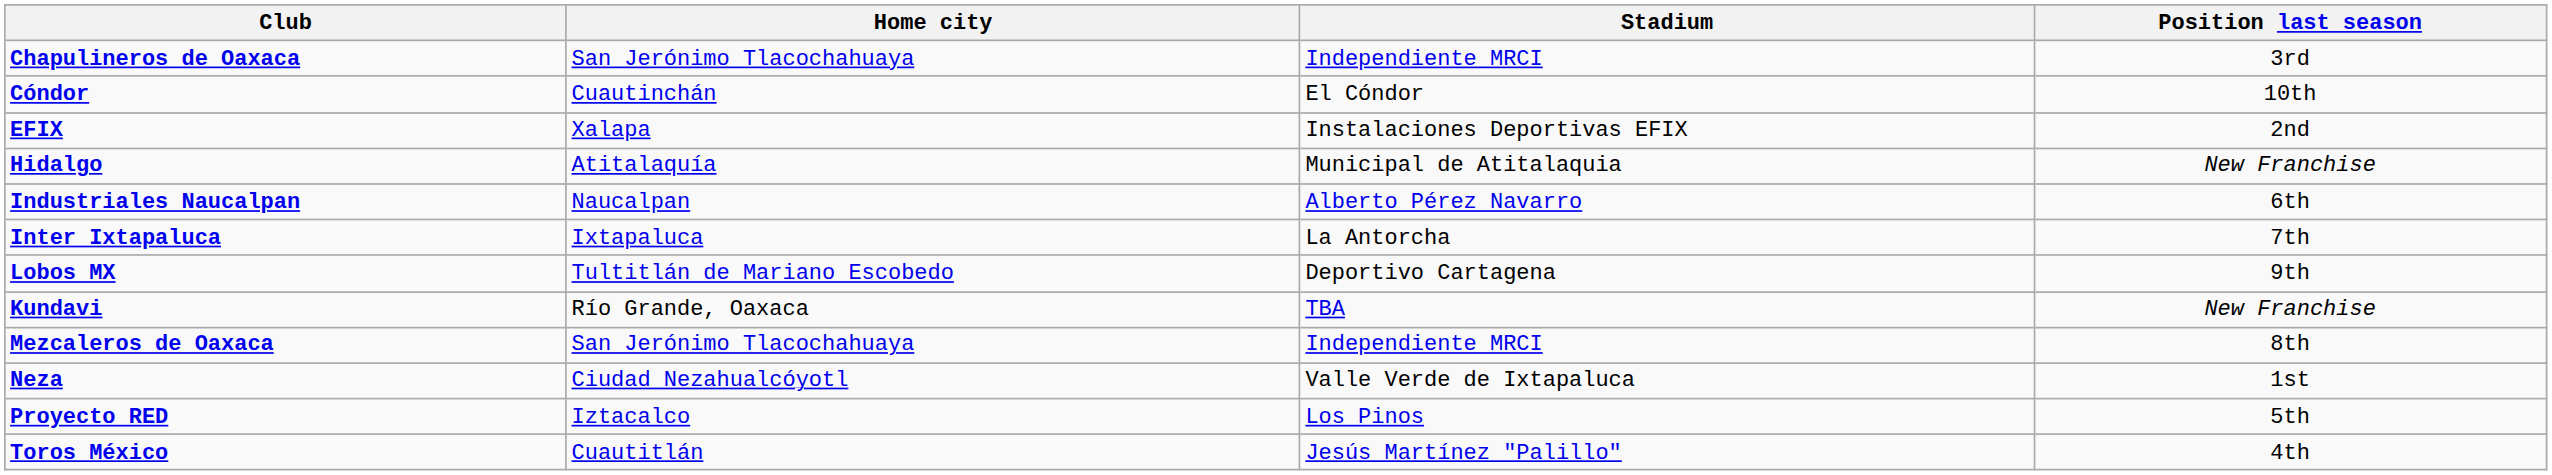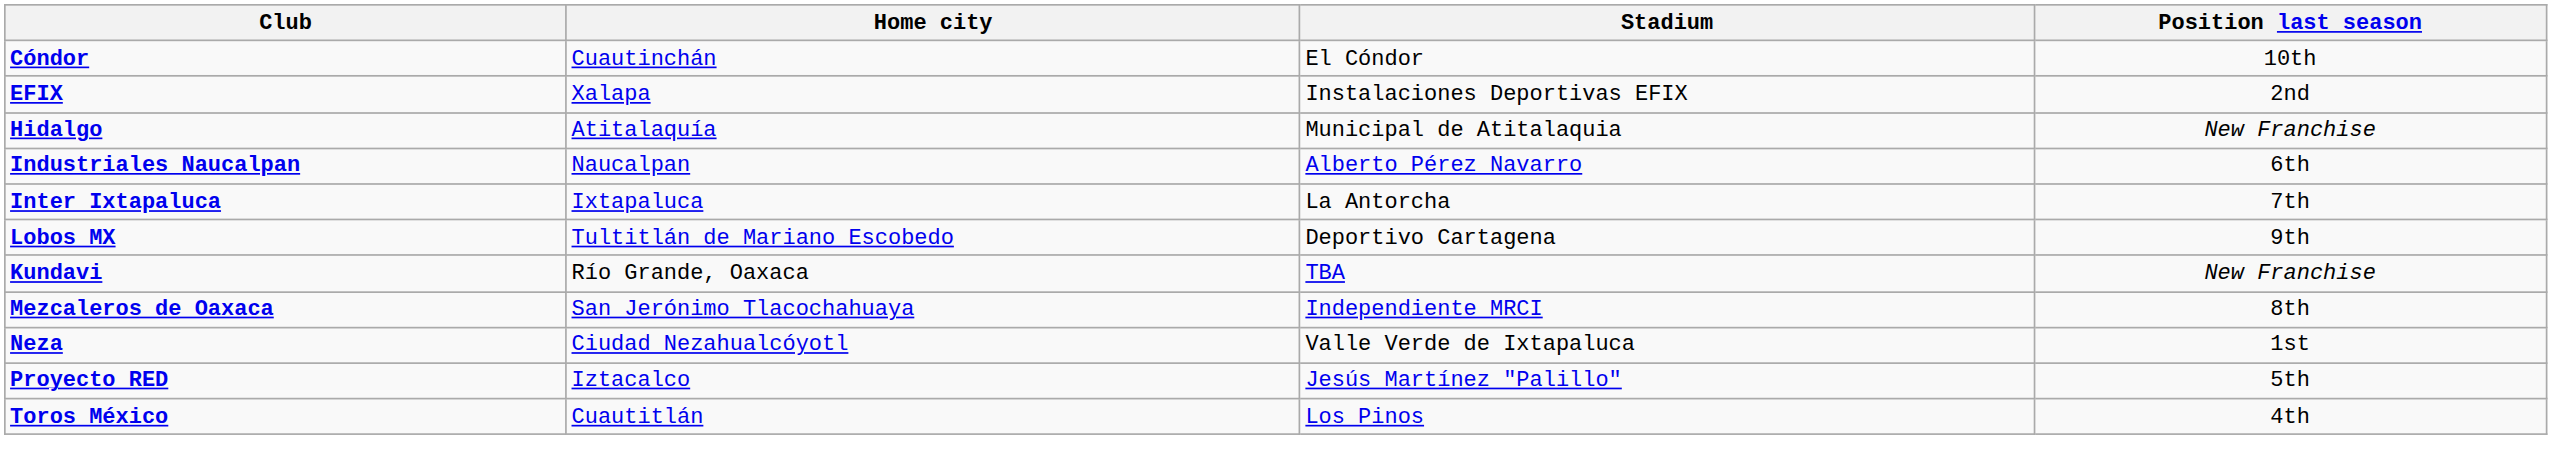- row: Chapulineros de Oaxaca | San Jerónimo Tlacochahuaya | Independiente MRCI | 3rd
Proyecto RED | Stadium: Los Pinos -> Jesús Martínez "Palillo"
Toros México | Stadium: Jesús Martínez "Palillo" -> Los Pinos
